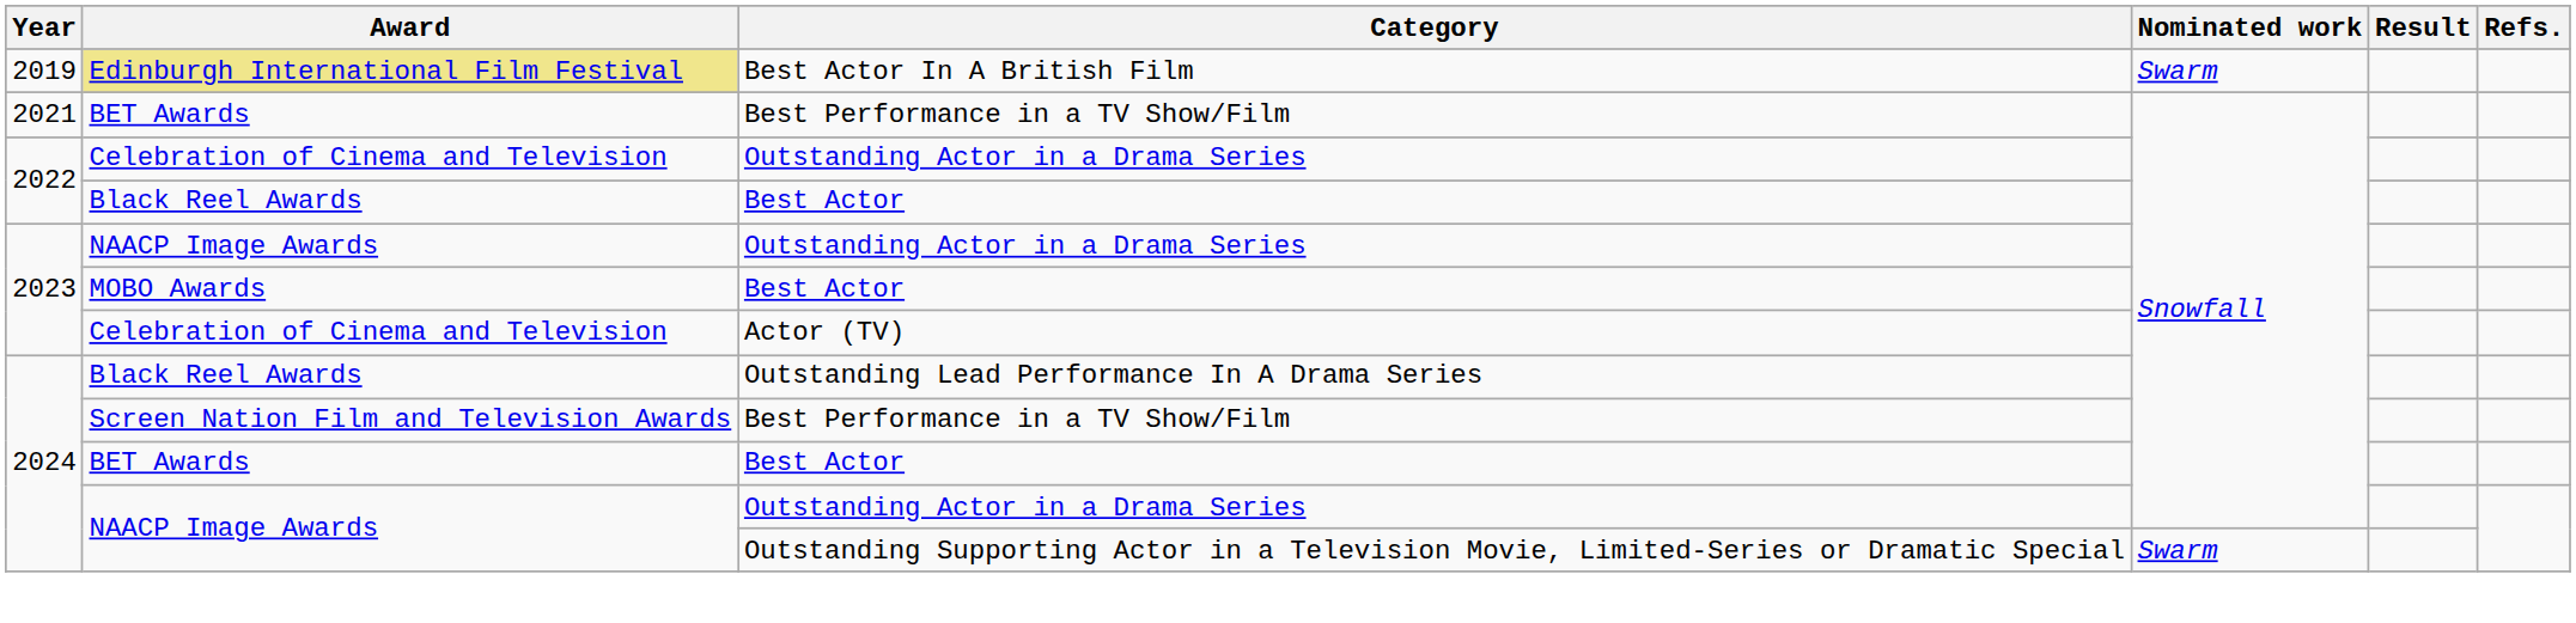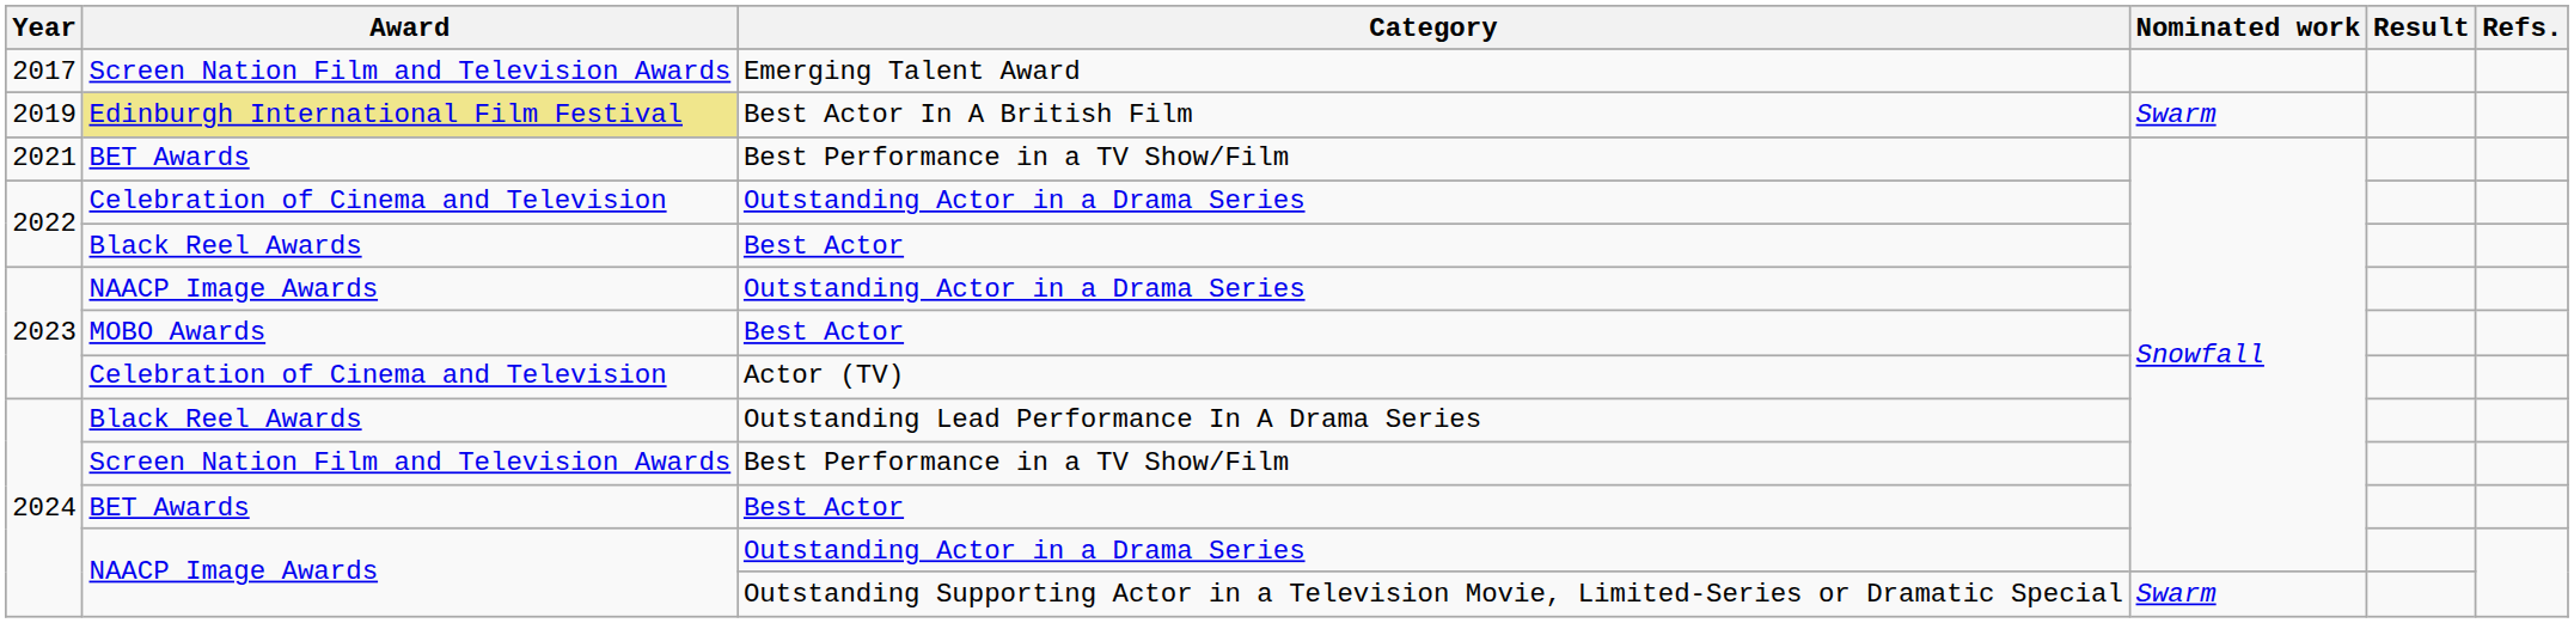+ row: 2017 | Screen Nation Film and Television Awards | Emerging Talent Award
